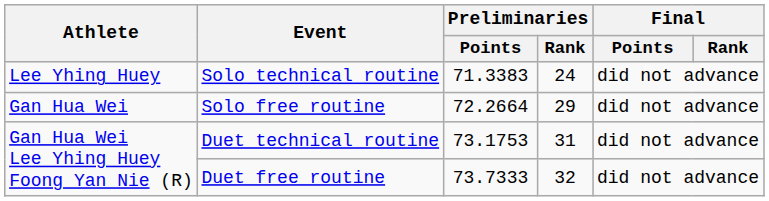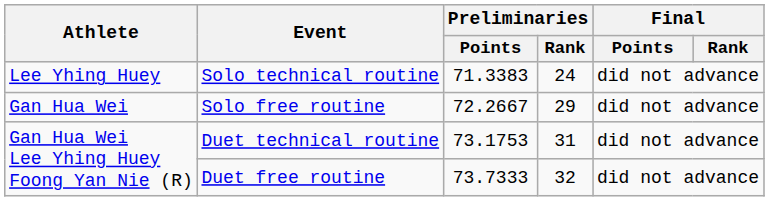Solo free routine | Preliminaries / Points: 72.2664 -> 72.2667
